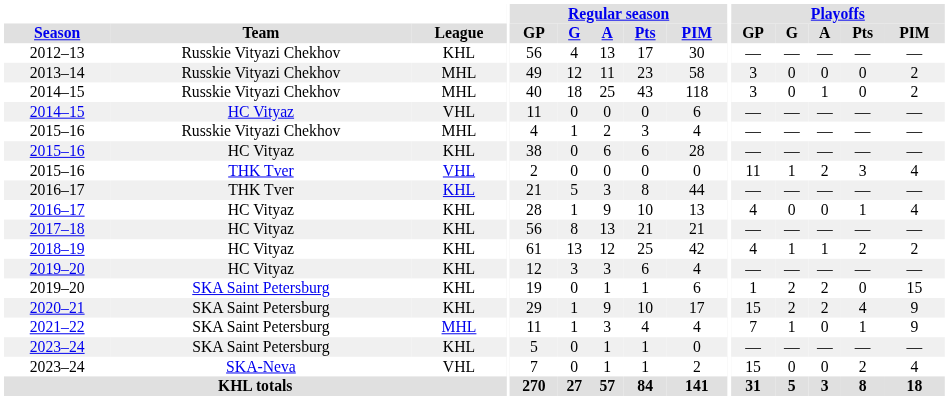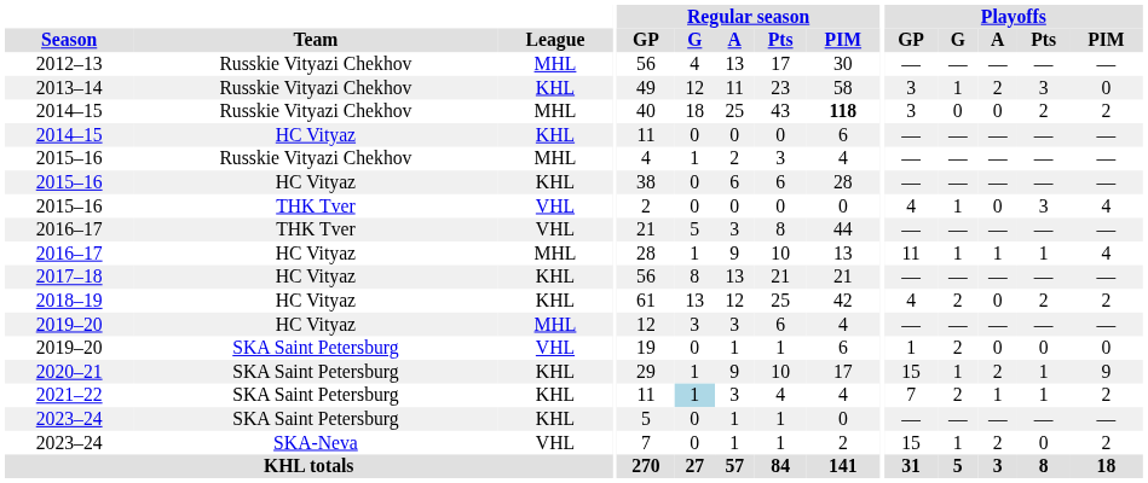2012–13 | League: KHL -> MHL
2013–14 | League: MHL -> KHL
2013–14 | Playoffs / G: 0 -> 1
2013–14 | Playoffs / A: 0 -> 2
2013–14 | Playoffs / Pts: 0 -> 3
2013–14 | Playoffs / PIM: 2 -> 0
2014–15 / Russkie Vityazi Chekhov | Regular season / PIM: normal -> bold
2014–15 / Russkie Vityazi Chekhov | Playoffs / A: 1 -> 0
2014–15 / Russkie Vityazi Chekhov | Playoffs / Pts: 0 -> 2
2014–15 / HC Vityaz | League: VHL -> KHL
2015–16 / THK Tver | Playoffs / GP: 11 -> 4
2015–16 / THK Tver | Playoffs / A: 2 -> 0
2016–17 / THK Tver | League: KHL -> VHL
2016–17 / HC Vityaz | League: KHL -> MHL
2016–17 / HC Vityaz | Playoffs / GP: 4 -> 11
2016–17 / HC Vityaz | Playoffs / G: 0 -> 1
2016–17 / HC Vityaz | Playoffs / A: 0 -> 1
2018–19 | Playoffs / G: 1 -> 2
2018–19 | Playoffs / A: 1 -> 0
2019–20 / HC Vityaz | League: KHL -> MHL
2019–20 / SKA Saint Petersburg | League: KHL -> VHL
2019–20 / SKA Saint Petersburg | Playoffs / A: 2 -> 0
2019–20 / SKA Saint Petersburg | Playoffs / PIM: 15 -> 0
2020–21 | Playoffs / G: 2 -> 1
2020–21 | Playoffs / Pts: 4 -> 1
2021–22 | League: MHL -> KHL
2021–22 | Regular season / G: no background -> lightblue background
2021–22 | Playoffs / G: 1 -> 2
2021–22 | Playoffs / A: 0 -> 1
2021–22 | Playoffs / PIM: 9 -> 2
2023–24 / SKA-Neva | Playoffs / G: 0 -> 1
2023–24 / SKA-Neva | Playoffs / A: 0 -> 2
2023–24 / SKA-Neva | Playoffs / Pts: 2 -> 0
2023–24 / SKA-Neva | Playoffs / PIM: 4 -> 2
